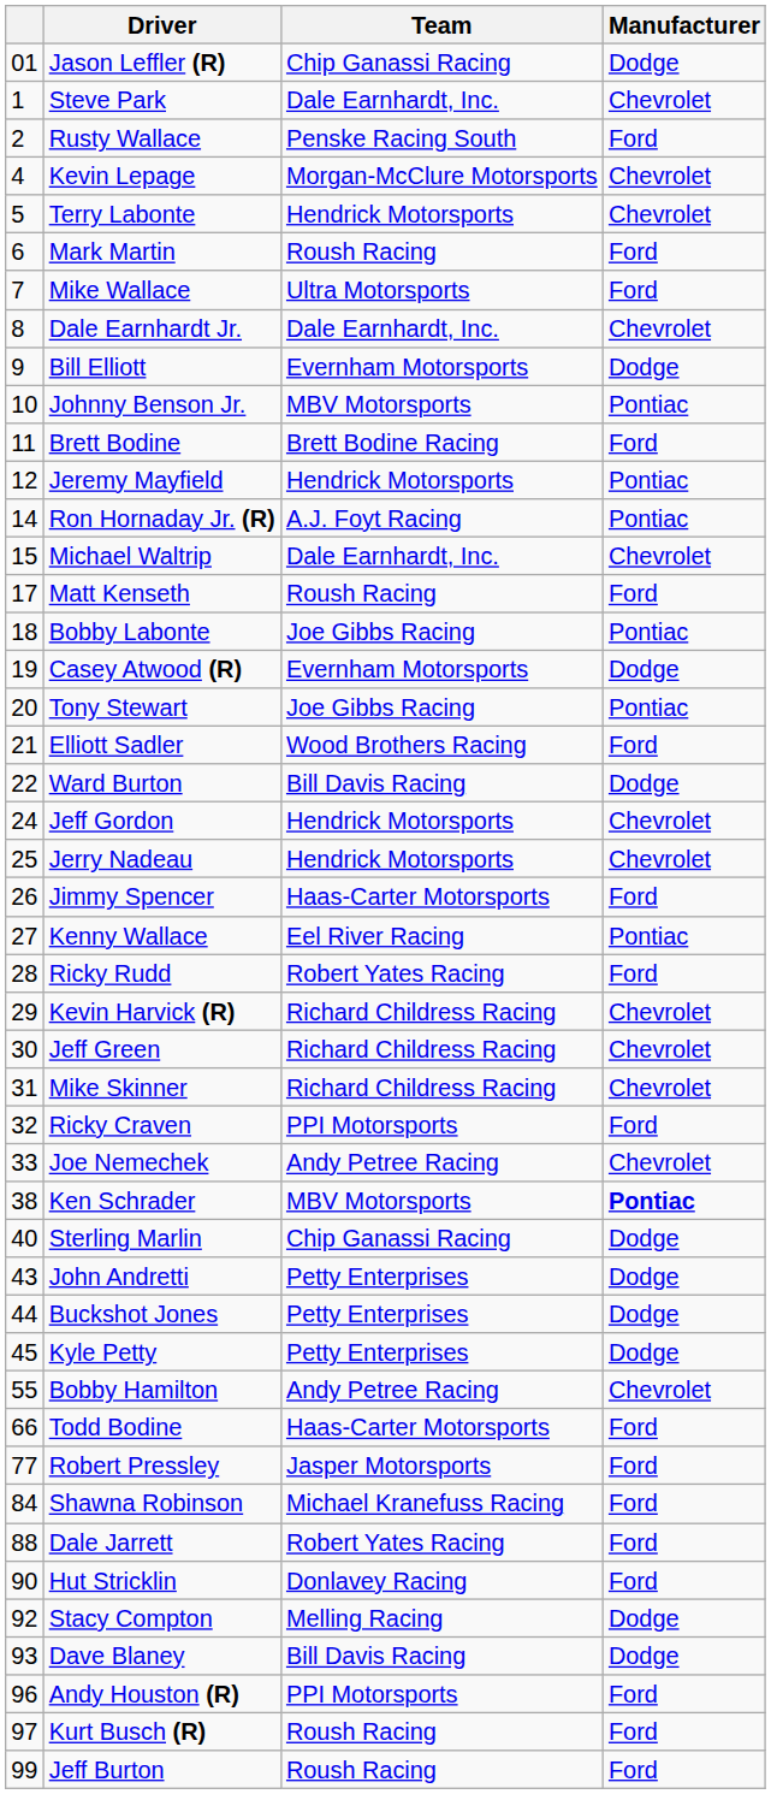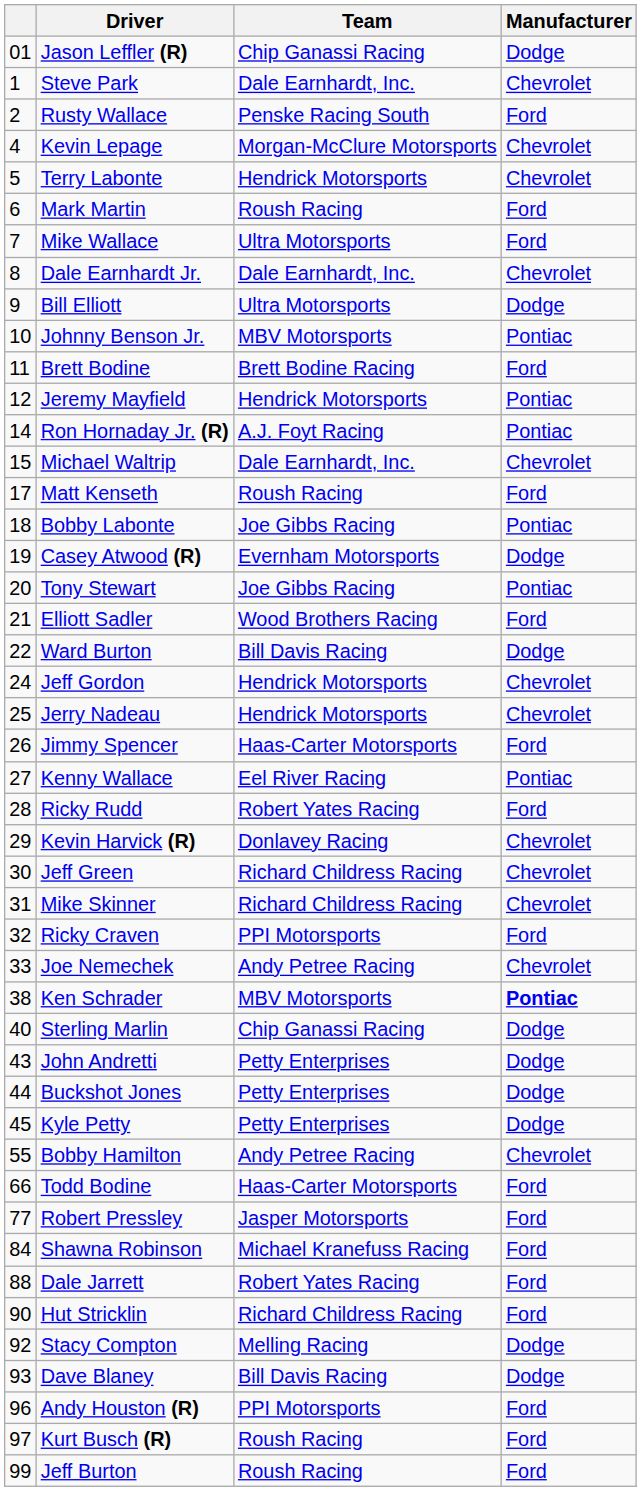Bill Elliott | Team: Evernham Motorsports -> Ultra Motorsports
Kevin Harvick (R) | Team: Richard Childress Racing -> Donlavey Racing
Hut Stricklin | Team: Donlavey Racing -> Richard Childress Racing
